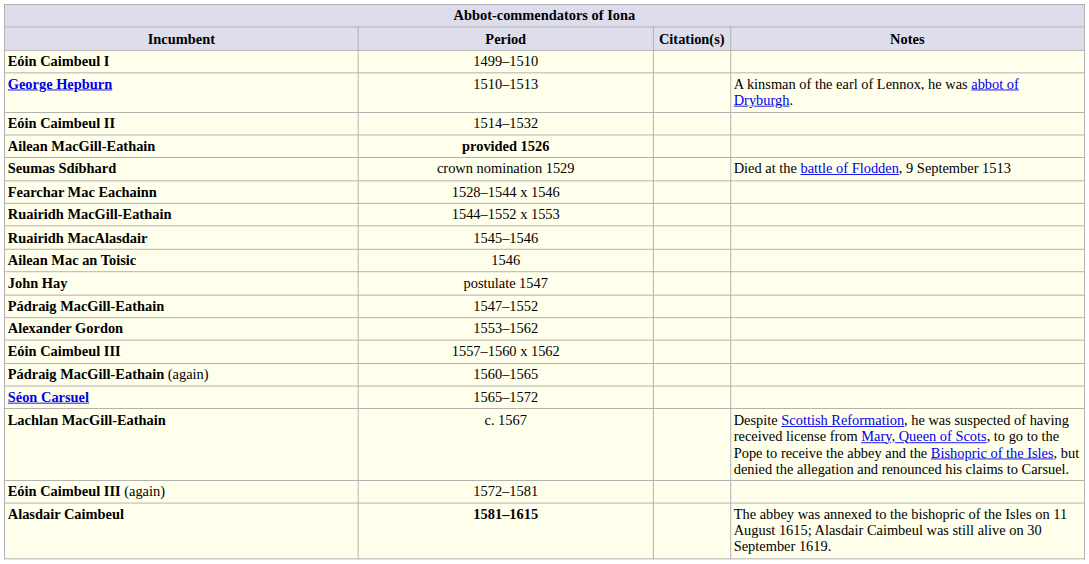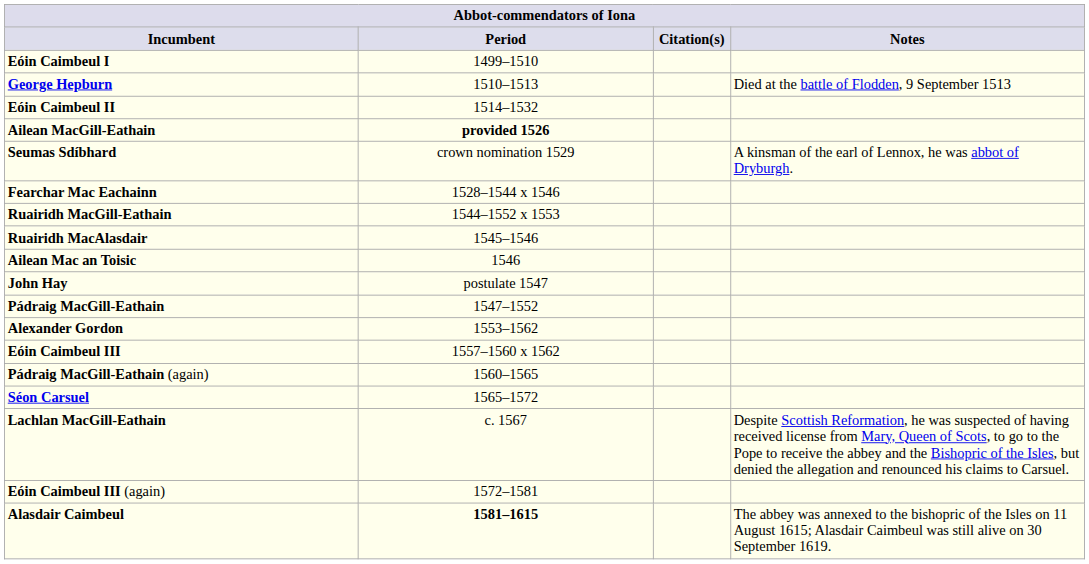George Hepburn | Notes: A kinsman of the earl of Lennox, he was abbot of Dryburgh. -> Died at the battle of Flodden, 9 September 1513
Seumas Sdíbhard | Notes: Died at the battle of Flodden, 9 September 1513 -> A kinsman of the earl of Lennox, he was abbot of Dryburgh.
